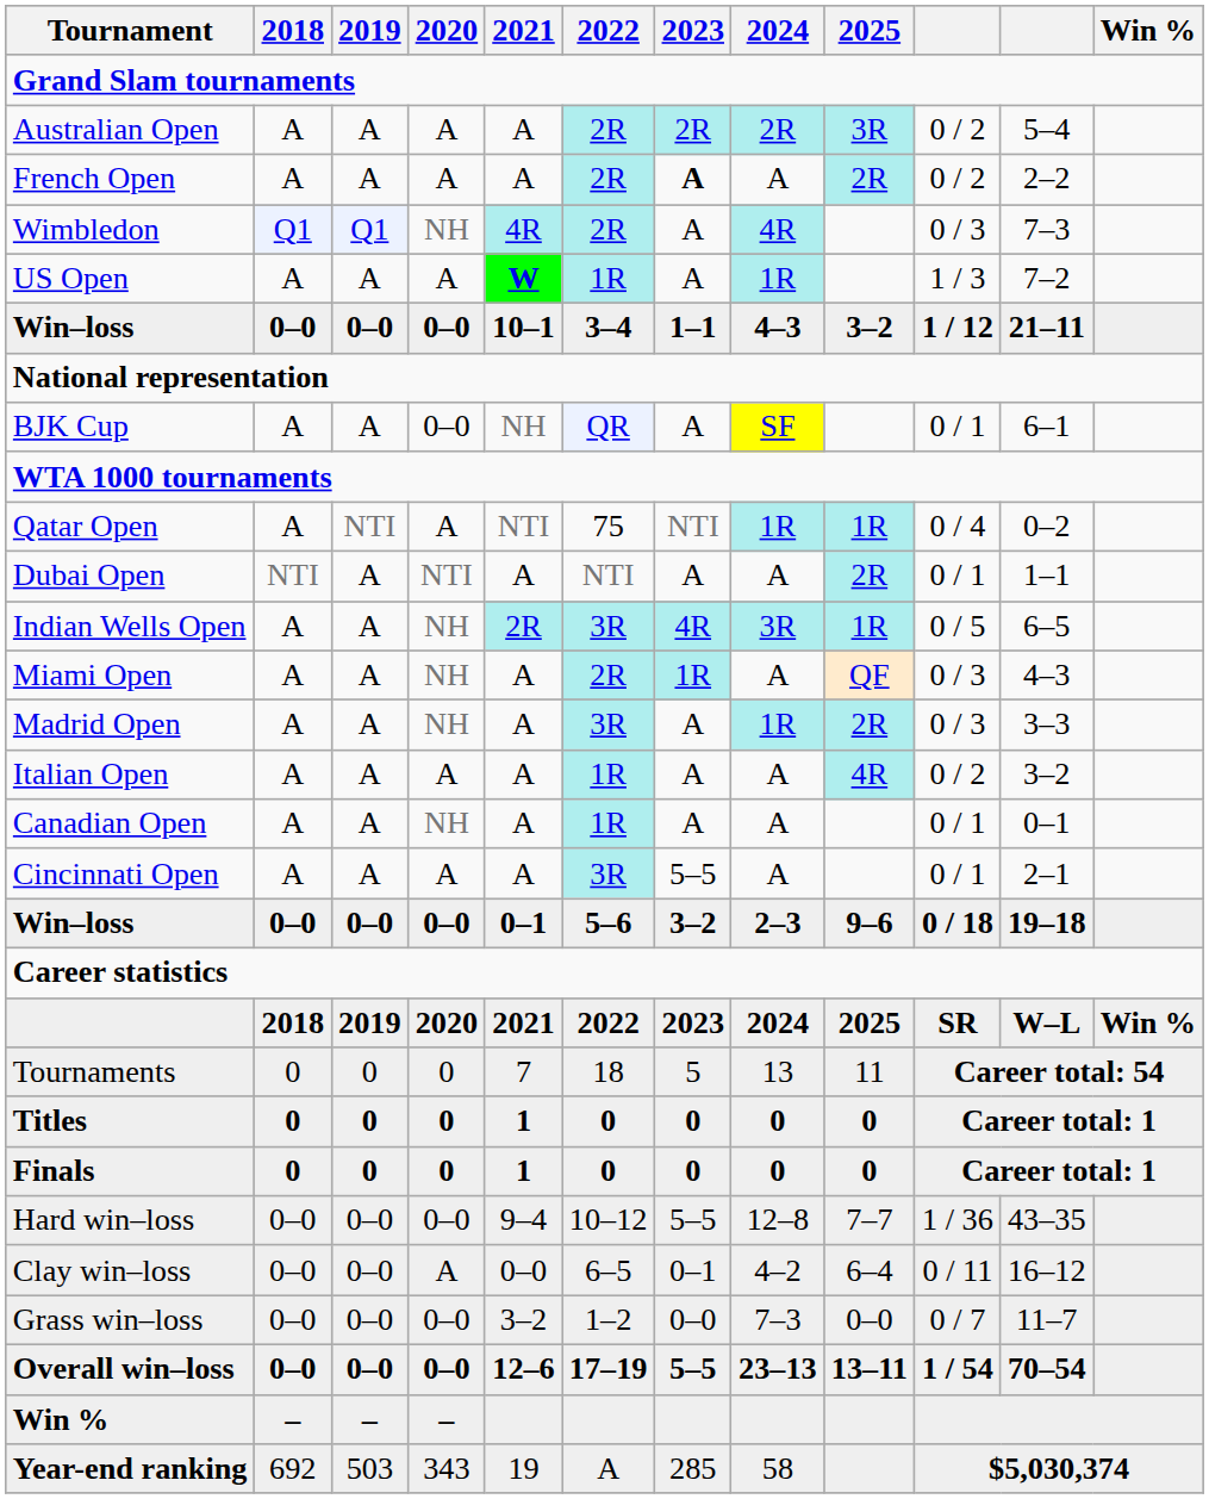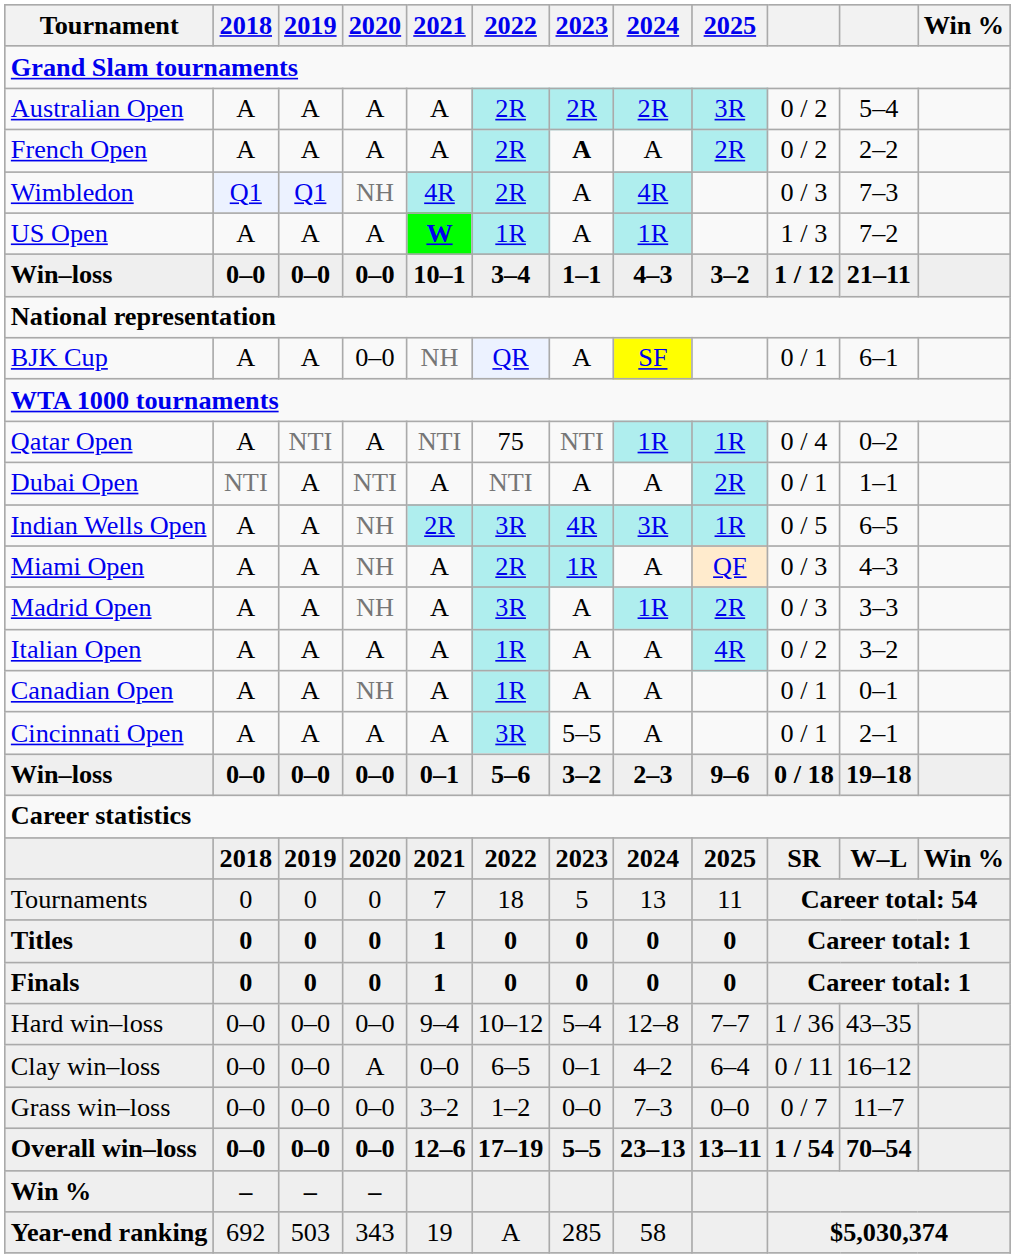Hard win–loss | 2023: 5–5 -> 5–4
